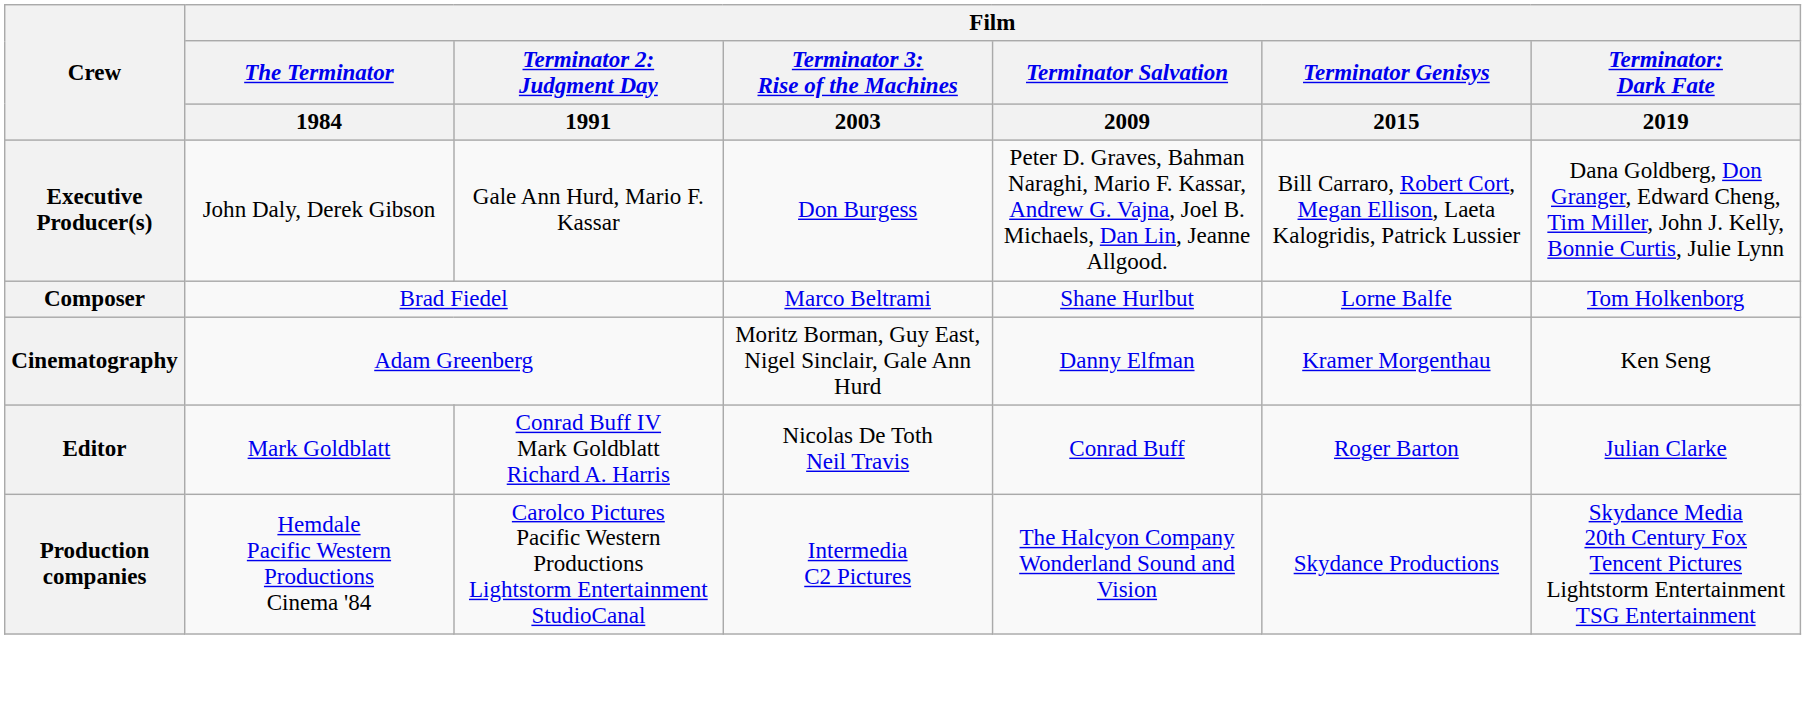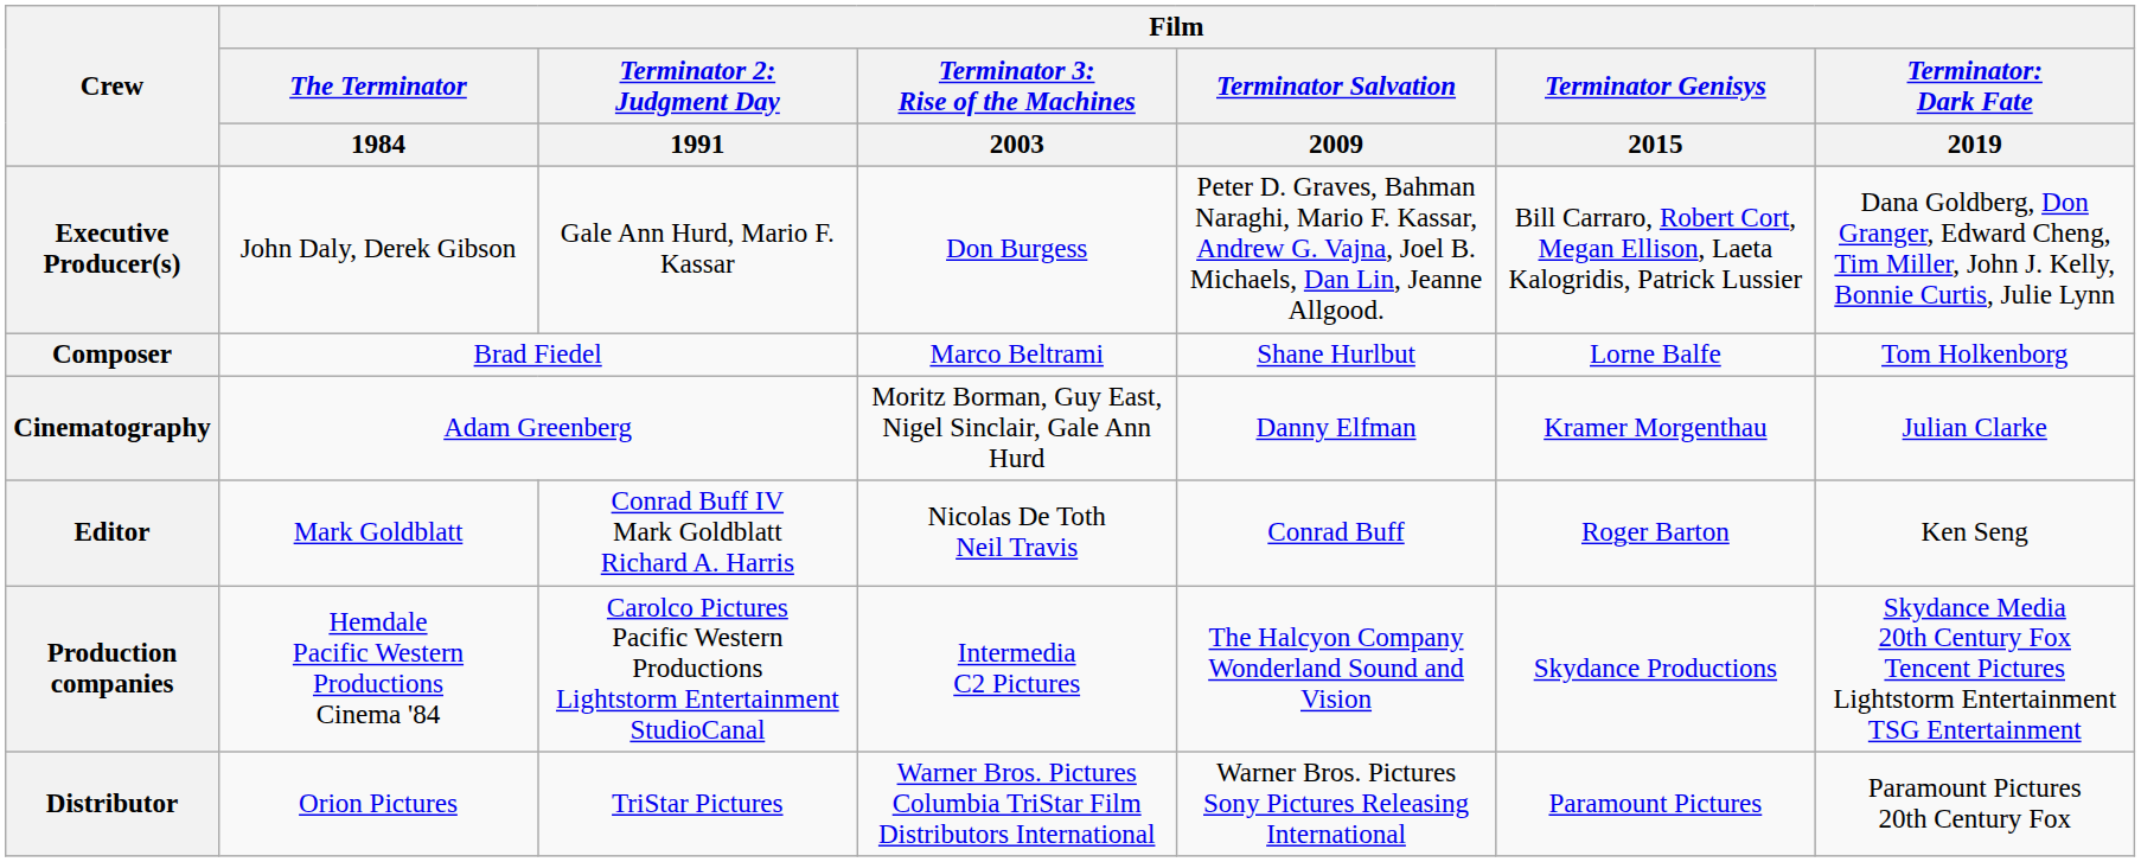Cinematography | column 7: Ken Seng -> Julian Clarke
Editor | column 7: Julian Clarke -> Ken Seng
+ row: Distributor | Orion Pictures | TriStar Pictures | Warner Bros. Pictures Columbia TriStar Film Distributors International | Warner Bros. Pictures Sony Pictures Releasing International | Paramount Pictures | Paramount Pictures 20th Century Fox
